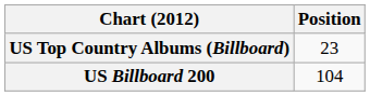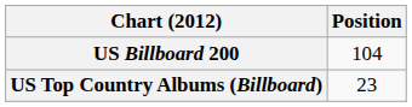rows swapped: US Billboard 200 <-> US Top Country Albums (Billboard)
